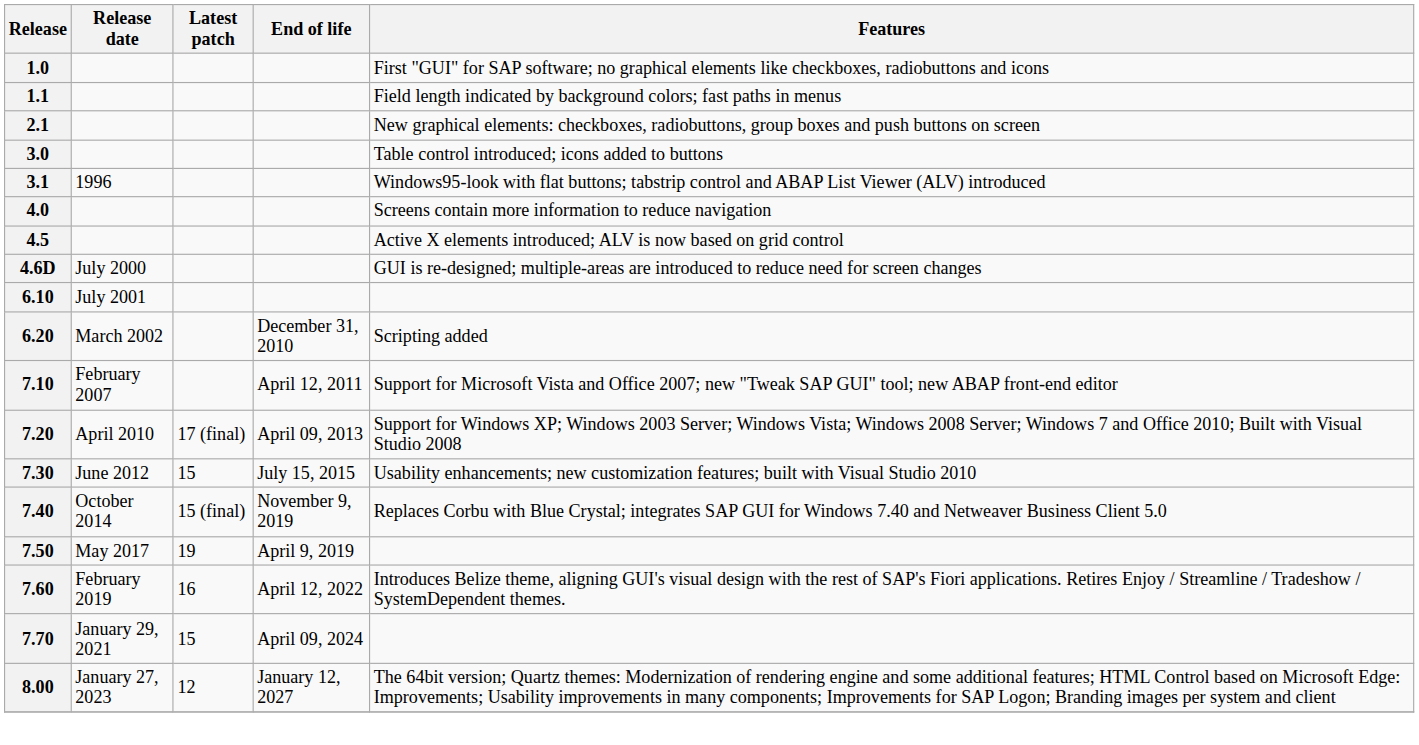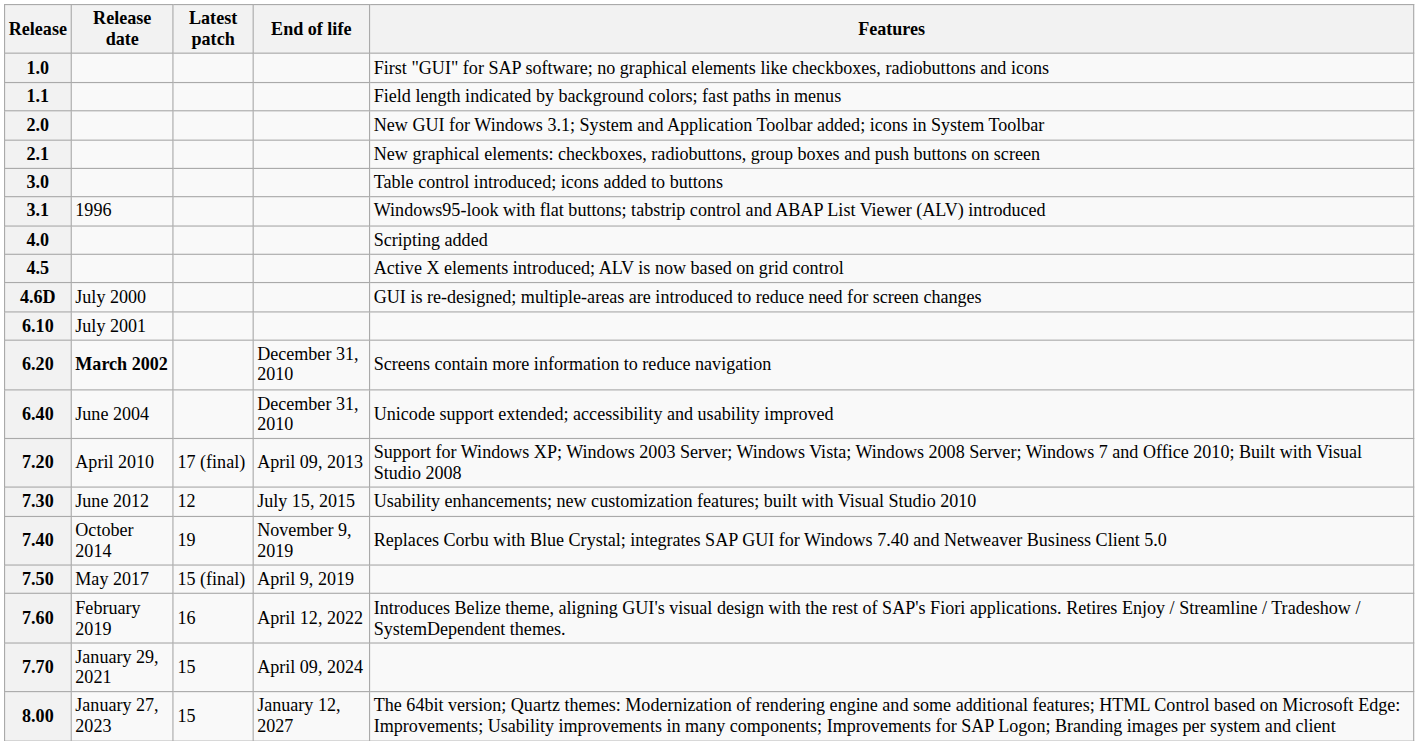+ row: 2.0 | New GUI for Windows 3.1; System and Application Toolbar added; icons in System Toolbar
4.0 | Features: Screens contain more information to reduce navigation -> Scripting added
6.20 | Release date: normal -> bold
6.20 | Features: Scripting added -> Screens contain more information to reduce navigation
+ row: 6.40 | June 2004 | December 31, 2010 | Unicode support extended; accessibility and usability improved
- row: 7.10 | February 2007 | April 12, 2011 | Support for Microsoft Vista and Office 2007; new "Tweak SAP GUI" tool; new ABAP front-end editor
7.30 | Latest patch: 15 -> 12
7.40 | Latest patch: 15 (final) -> 19
7.50 | Latest patch: 19 -> 15 (final)
8.00 | Latest patch: 12 -> 15
